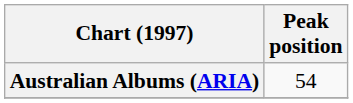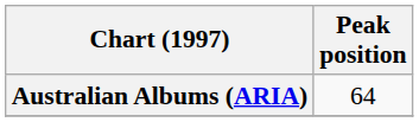Australian Albums (ARIA) | Peak position: 54 -> 64
